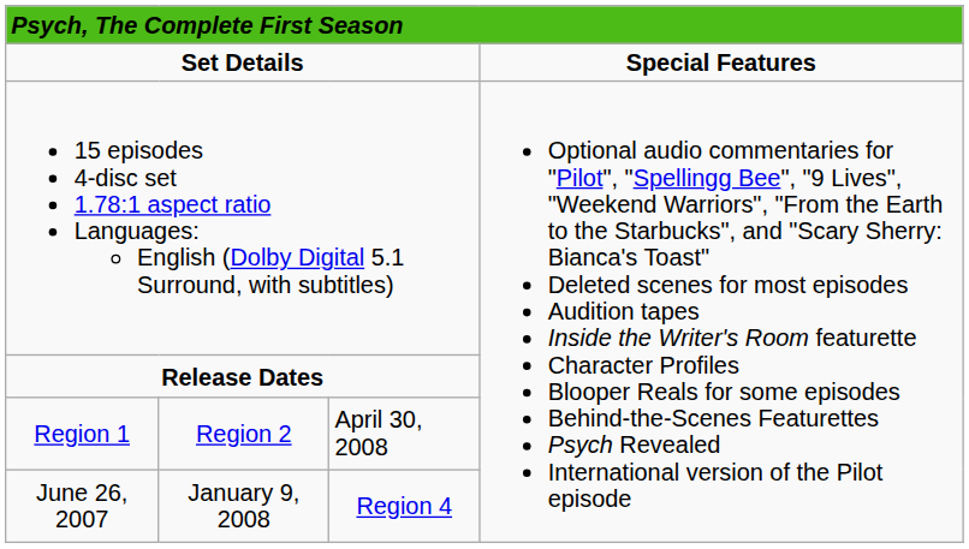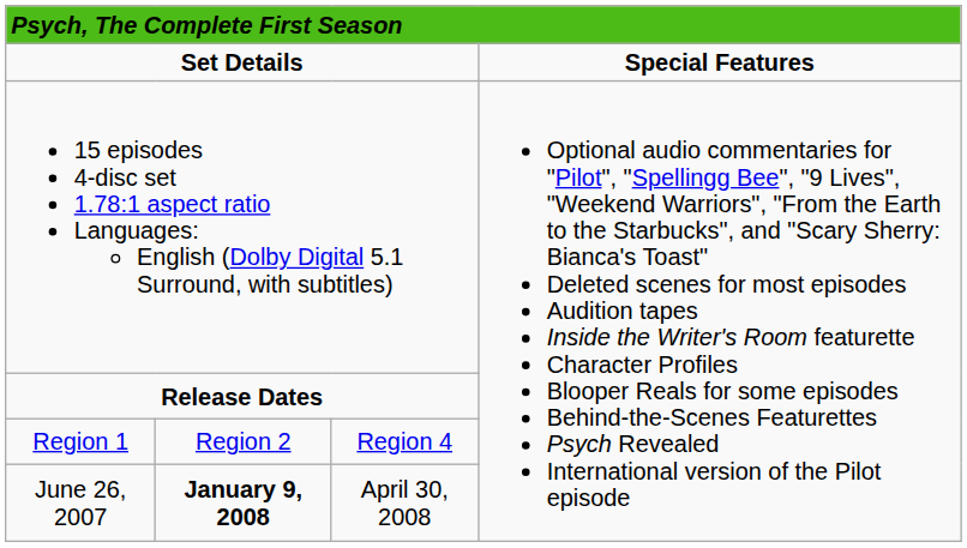Region 1 | column 3: April 30, 2008 -> Region 4
June 26, 2007 | column 2: normal -> bold
June 26, 2007 | column 3: Region 4 -> April 30, 2008
